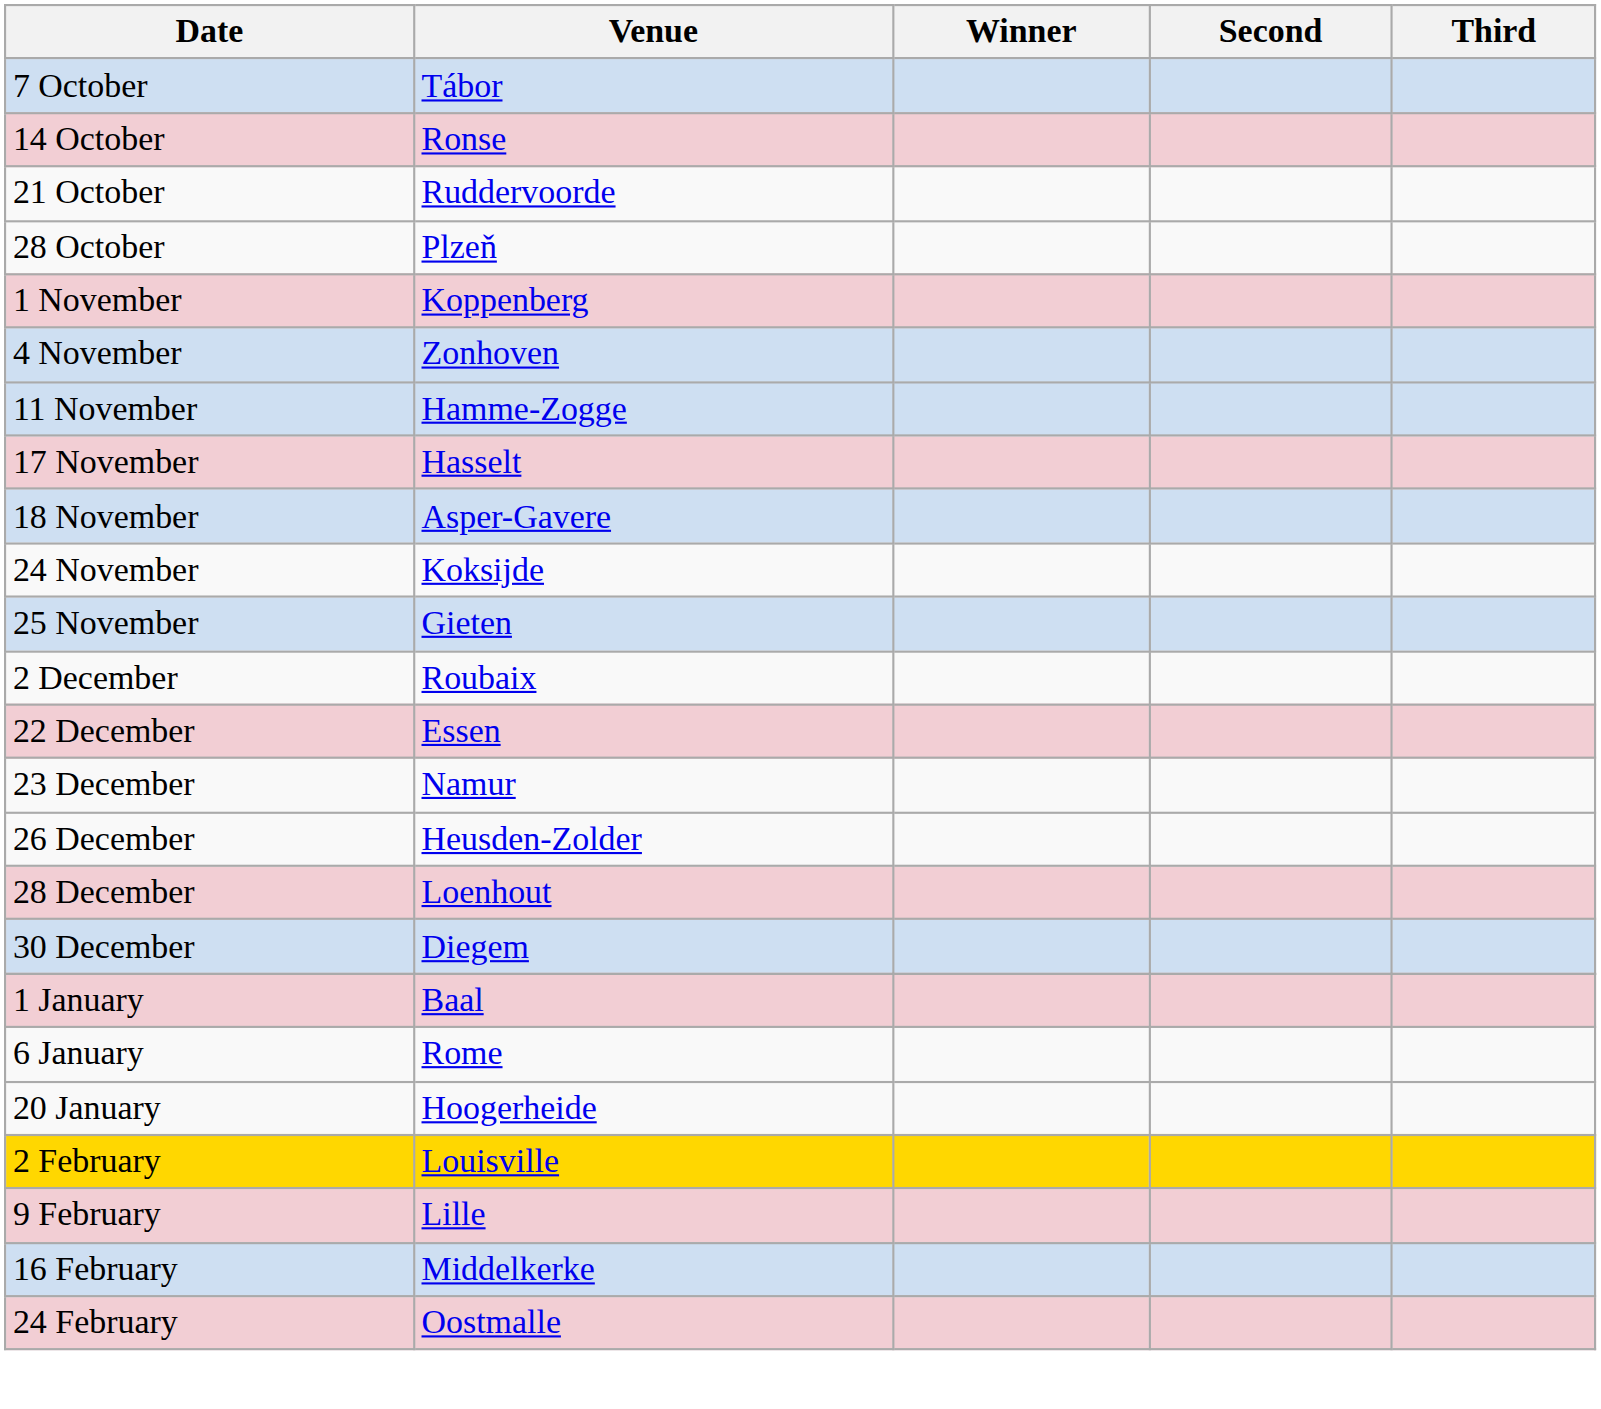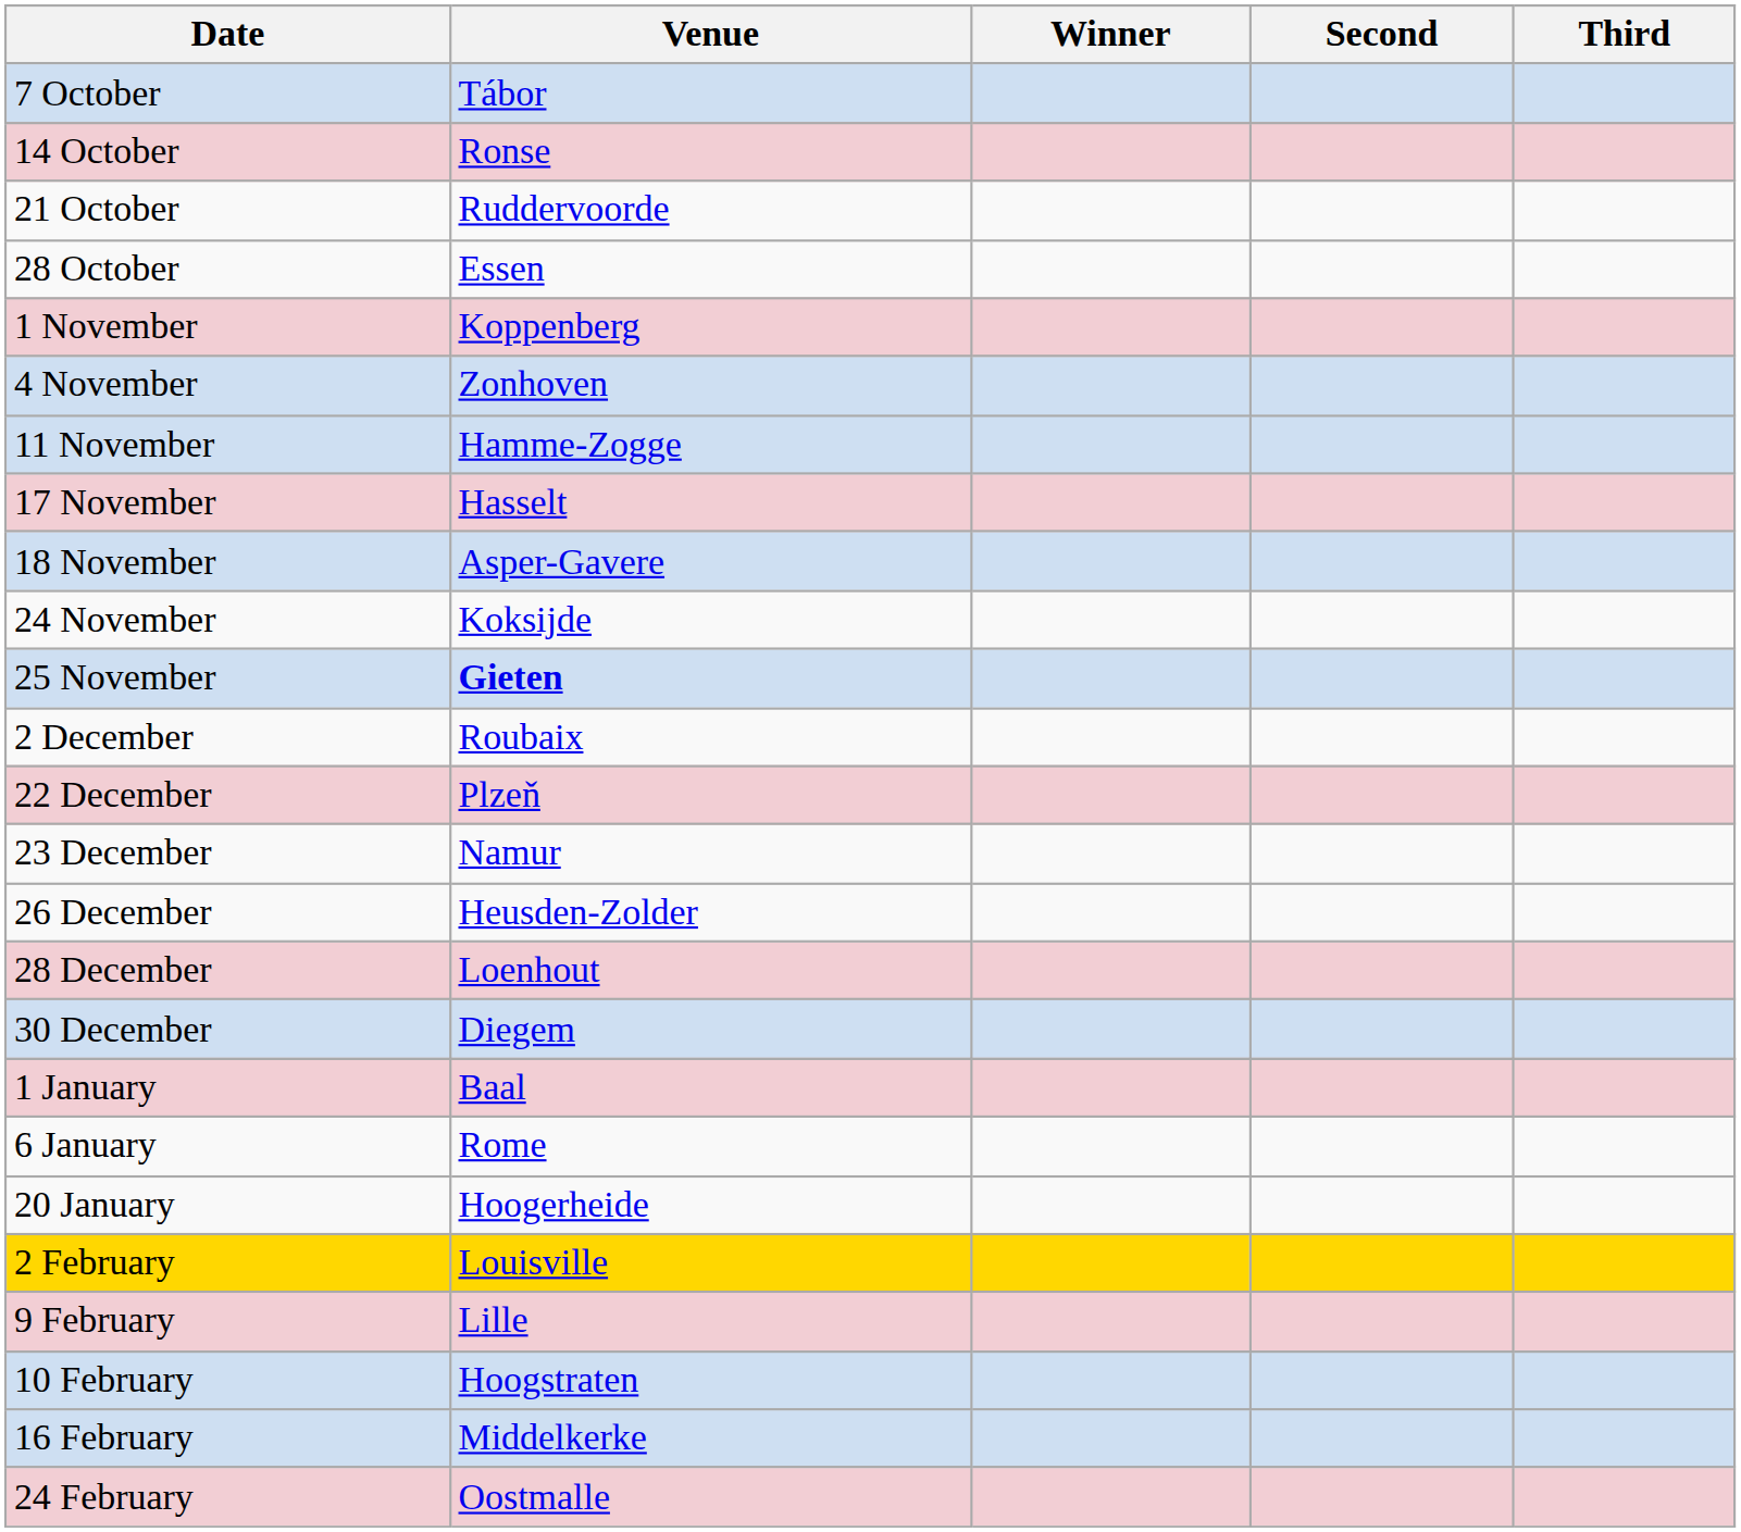28 October | Venue: Plzeň -> Essen
25 November | Venue: normal -> bold
22 December | Venue: Essen -> Plzeň
+ row: 10 February | Hoogstraten
